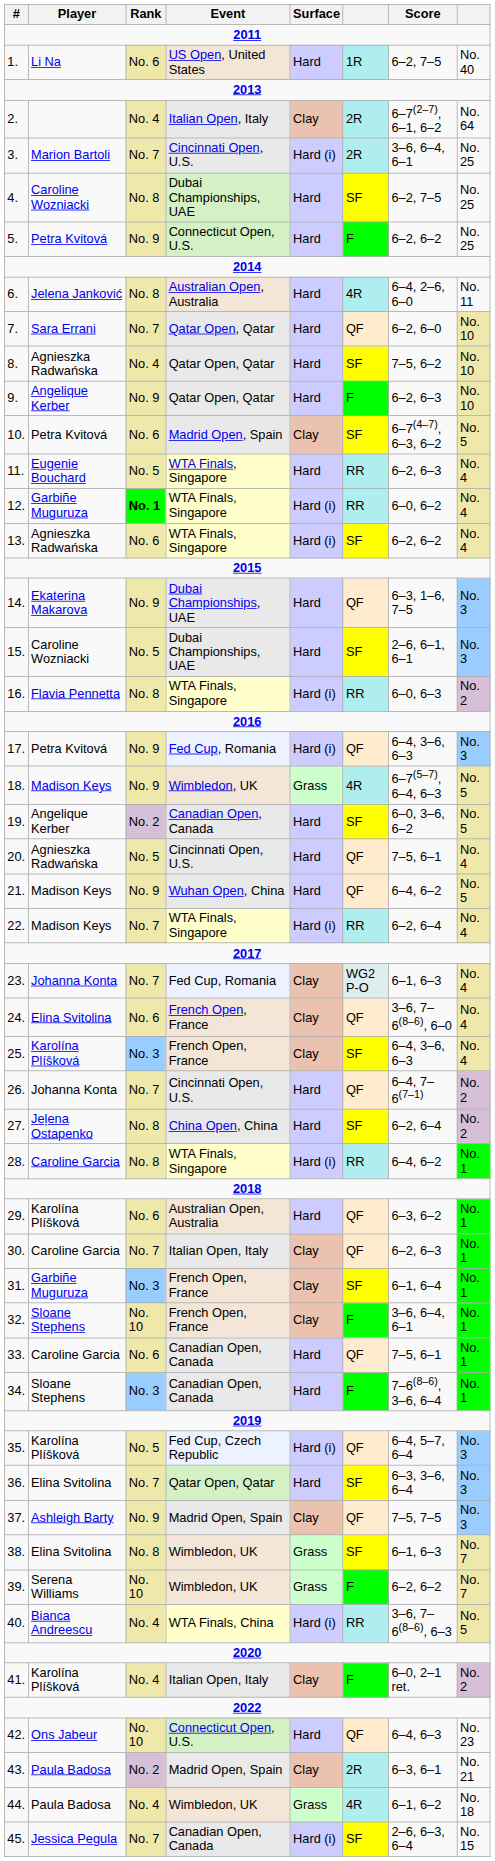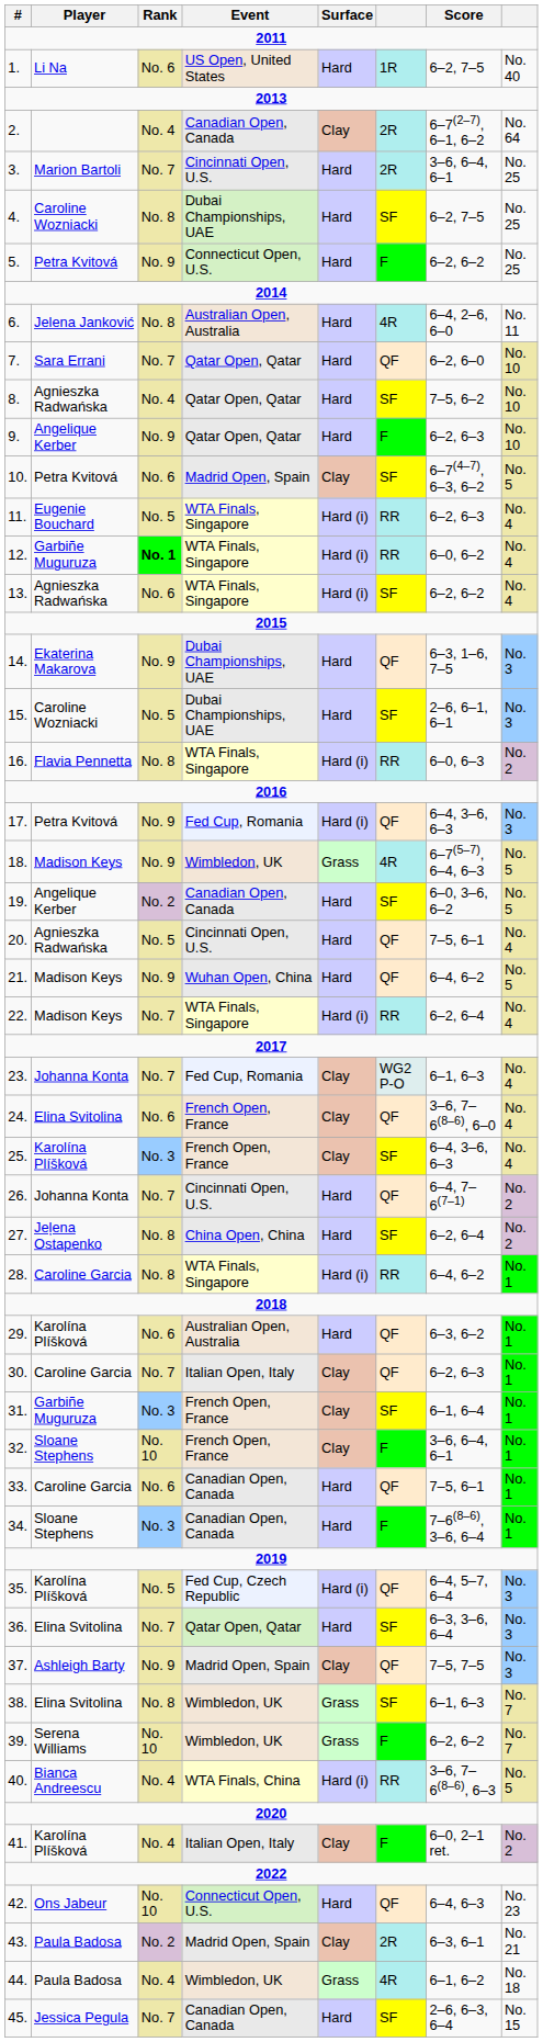2. | Event: Italian Open, Italy -> Canadian Open, Canada
3. | Surface: Hard (i) -> Hard
11. | Surface: Hard -> Hard (i)
45. | Surface: Hard (i) -> Hard
